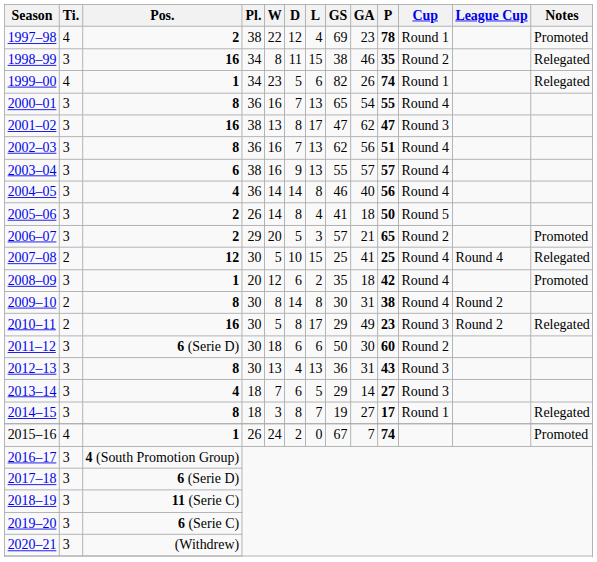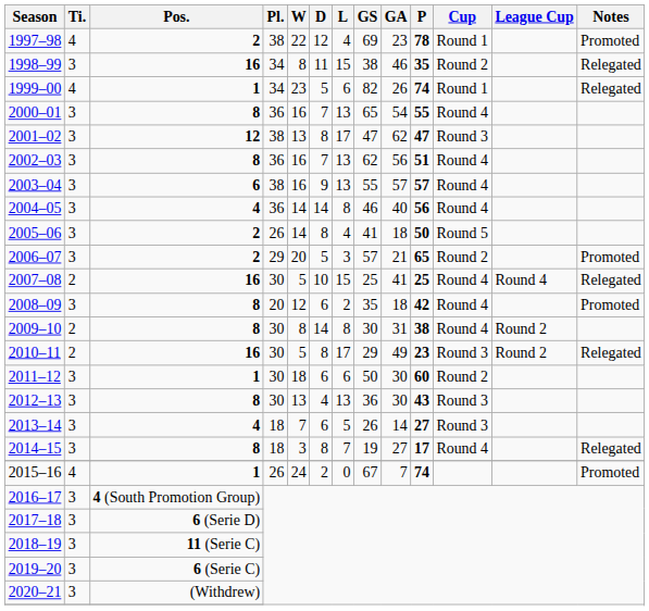2001–02 | Pos.: 16 -> 12
2007–08 | Pos.: 12 -> 16
2008–09 | Pos.: 1 -> 8
2011–12 | Pos.: 6 (Serie D) -> 1
2012–13 | GA: 31 -> 30
2013–14 | GS: 29 -> 26
2014–15 | Cup: Round 1 -> Round 4
